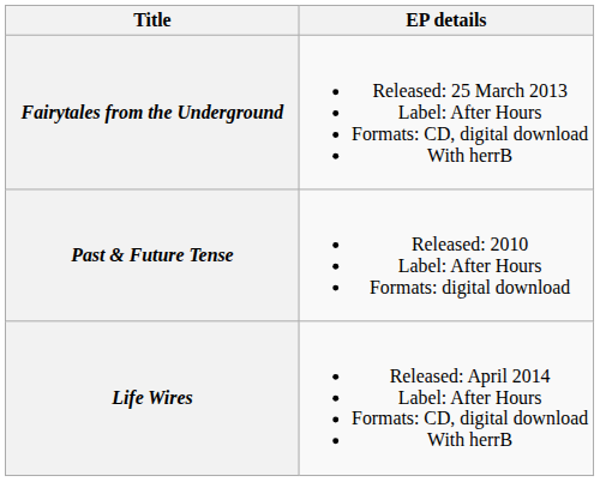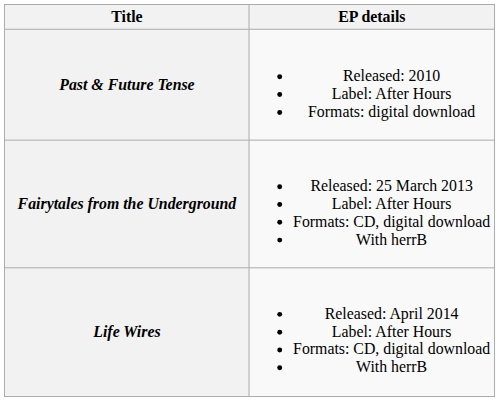rows swapped: Past & Future Tense <-> Fairytales from the Underground
